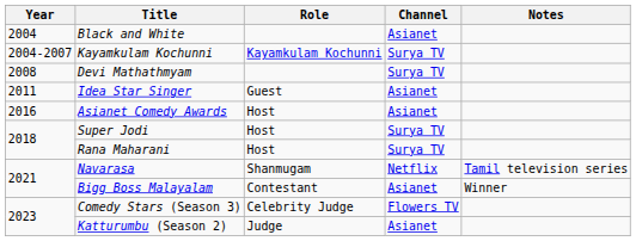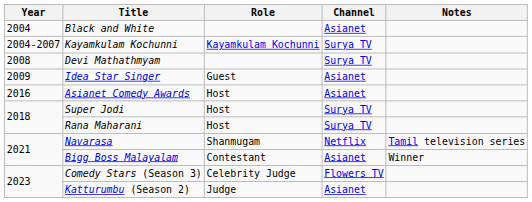Idea Star Singer | Year: 2011 -> 2009
